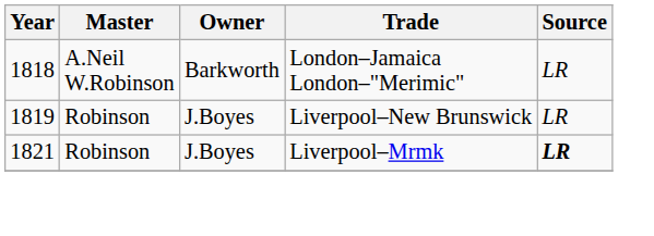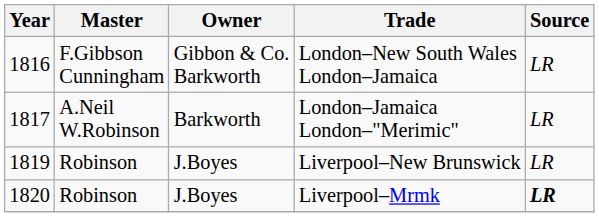+ row: 1816 | F.Gibbson Cunningham | Gibbon & Co. Barkworth | London–New South Wales London–Jamaica | LR
London–Jamaica London–"Merimic" | Year: 1818 -> 1817
Liverpool–Mrmk | Year: 1821 -> 1820
